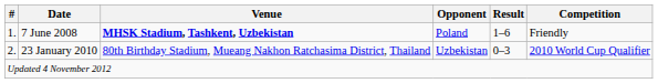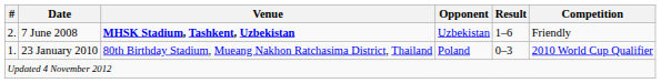7 June 2008 | #: 1. -> 2.
7 June 2008 | Opponent: Poland -> Uzbekistan
23 January 2010 | #: 2. -> 1.
23 January 2010 | Opponent: Uzbekistan -> Poland
